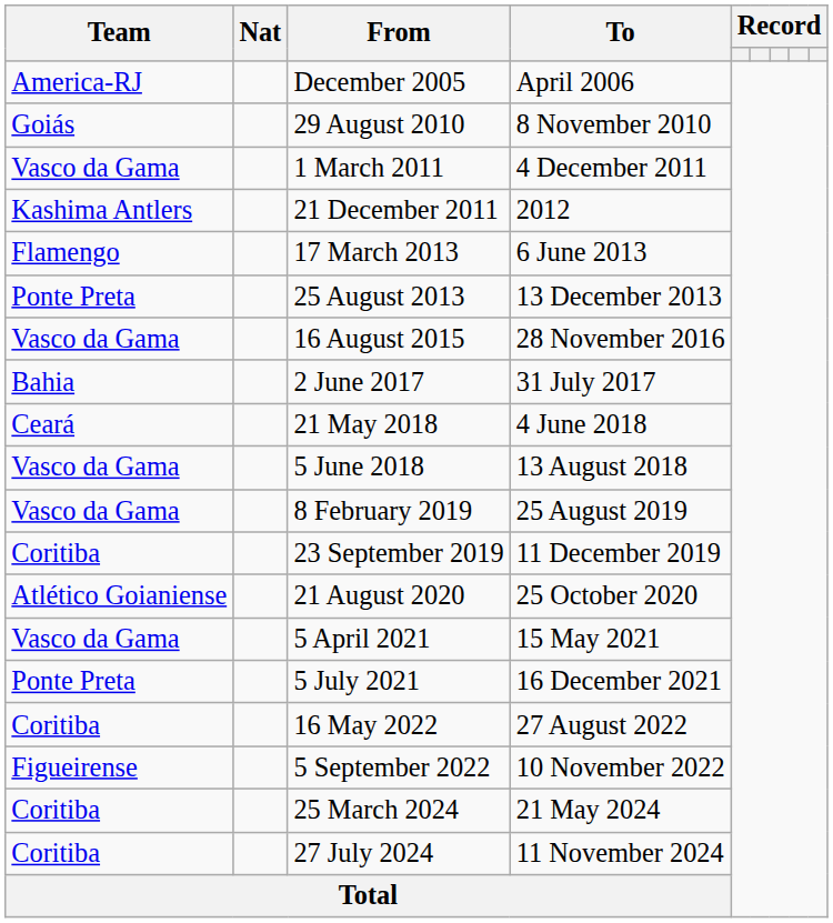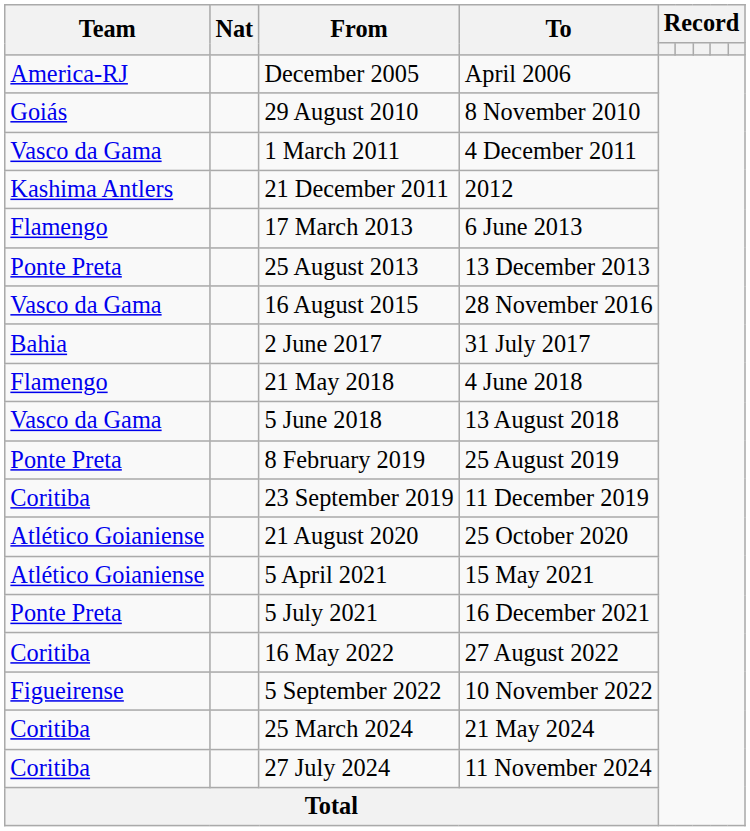21 May 2018 | Team: Ceará -> Flamengo
8 February 2019 | Team: Vasco da Gama -> Ponte Preta
5 April 2021 | Team: Vasco da Gama -> Atlético Goianiense
